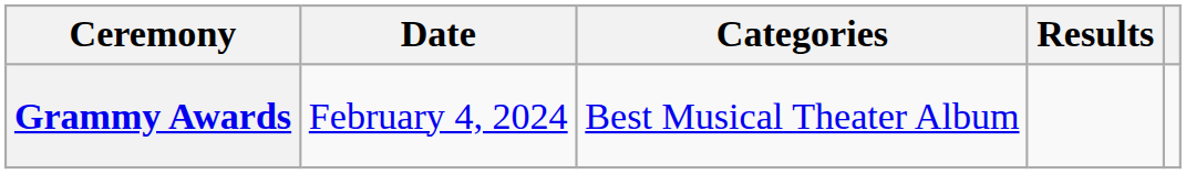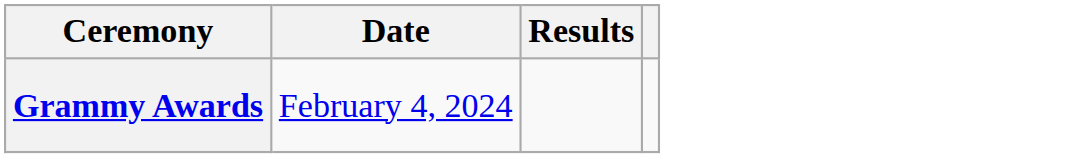- column: Categories | Best Musical Theater Album
